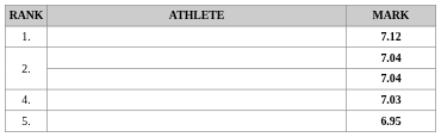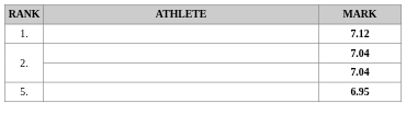- row: 4. | 7.03
